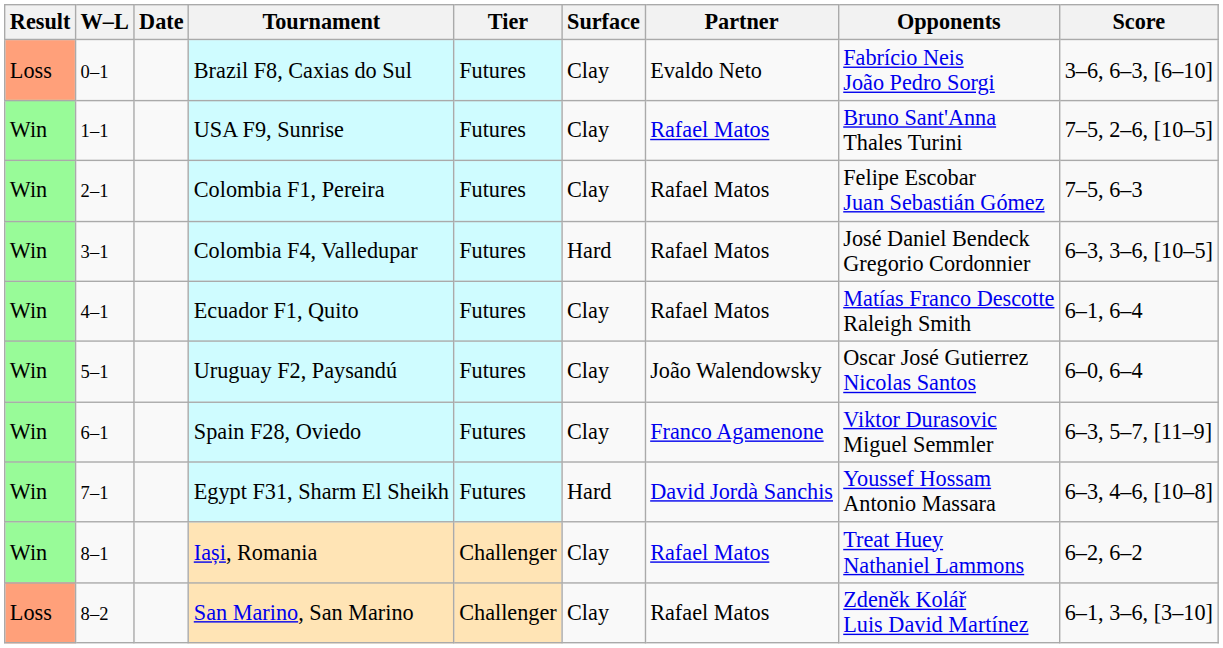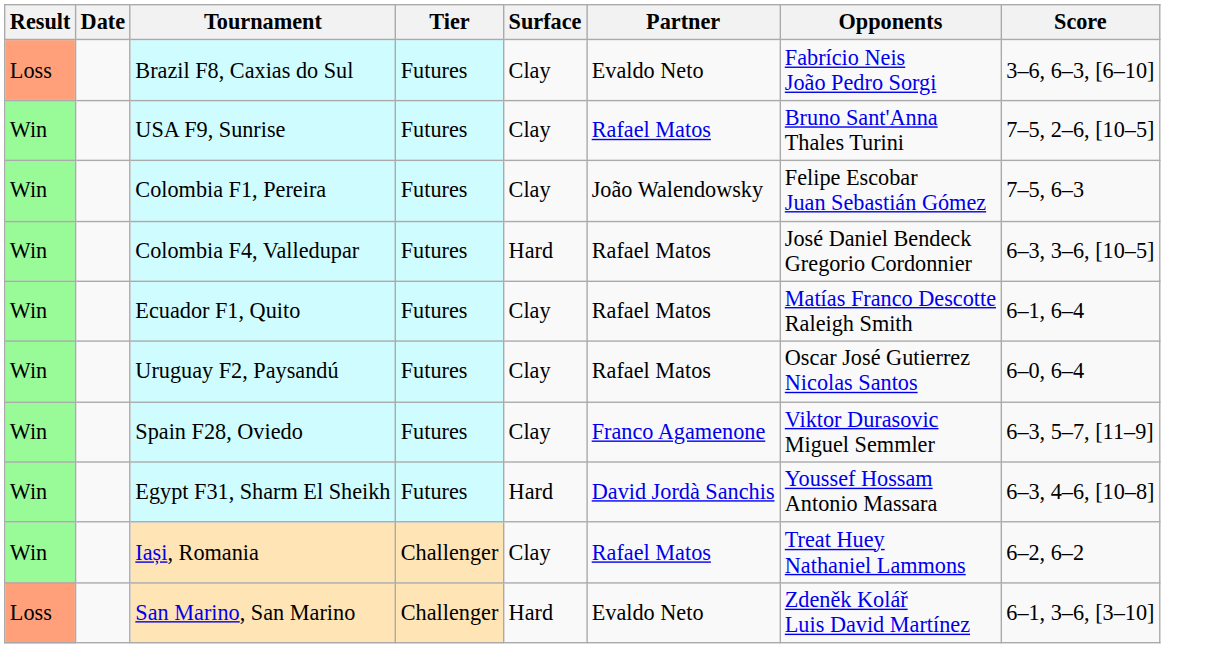- column: W–L | 0–1 | 1–1 | 2–1 | 3–1 | 4–1 | 5–1 | 6–1 | 7–1 | 8–1 | 8–2
Colombia F1, Pereira | Partner: Rafael Matos -> João Walendowsky
Uruguay F2, Paysandú | Partner: João Walendowsky -> Rafael Matos
San Marino, San Marino | Surface: Clay -> Hard
San Marino, San Marino | Partner: Rafael Matos -> Evaldo Neto
